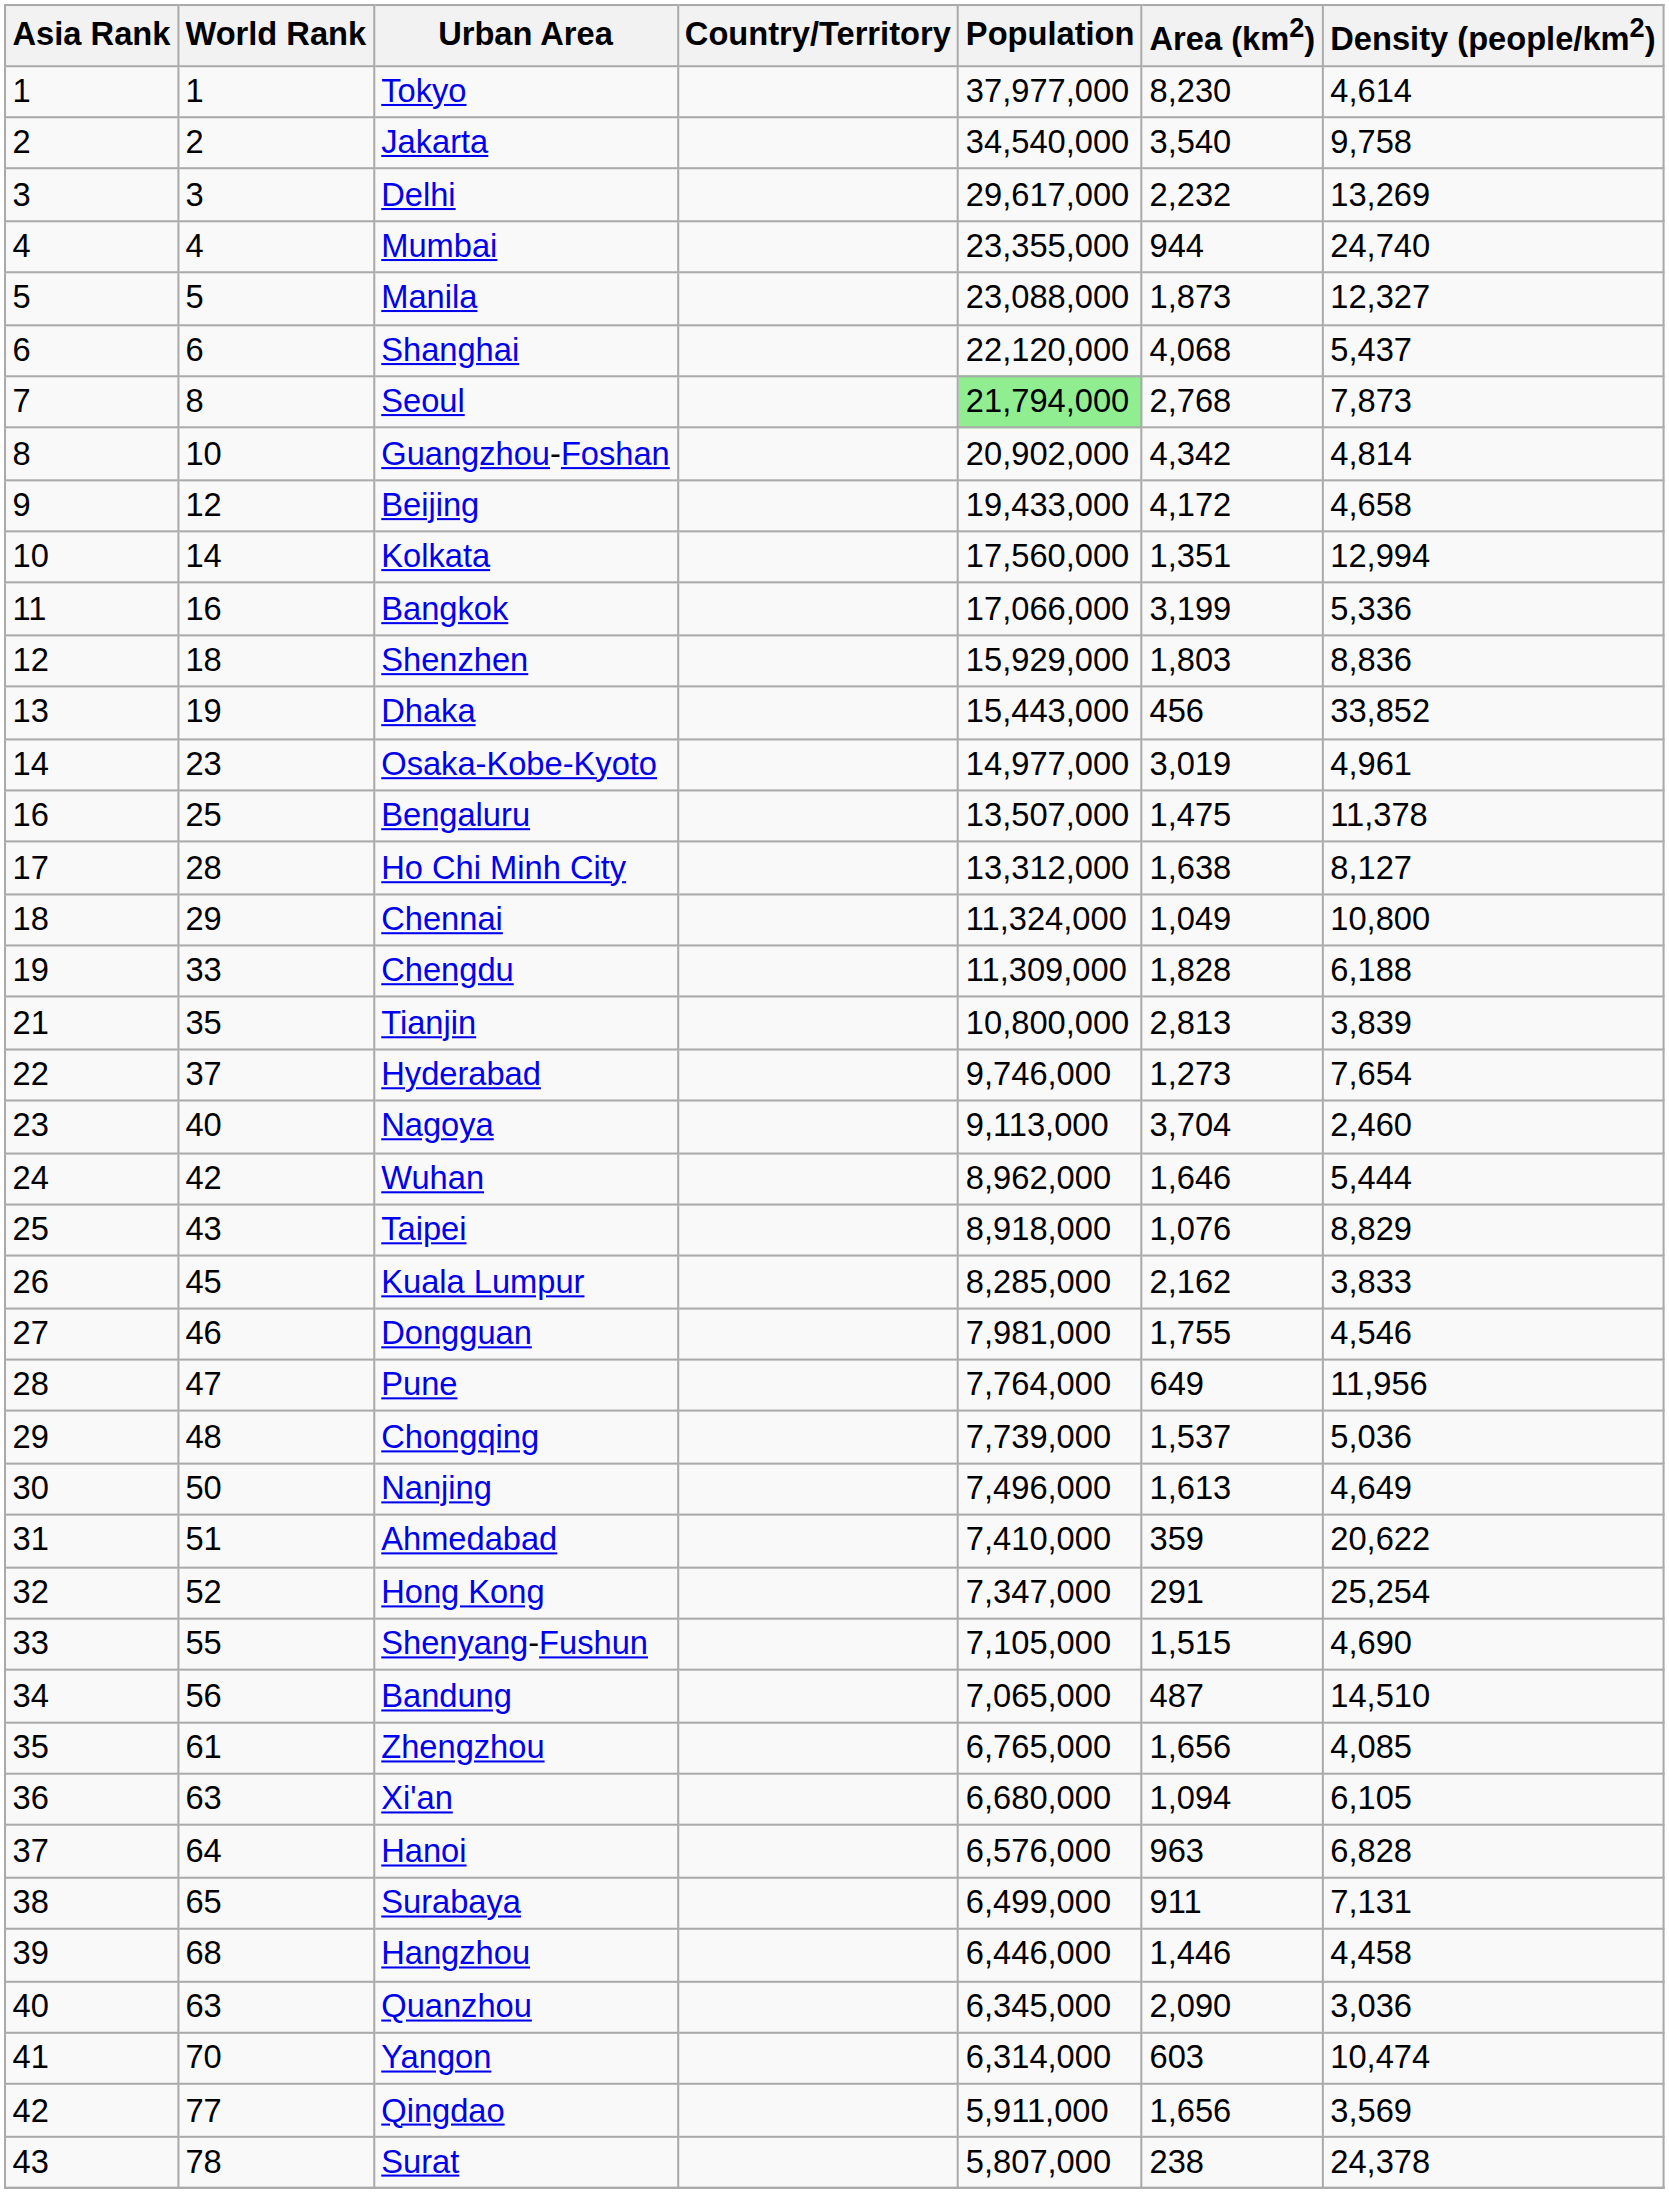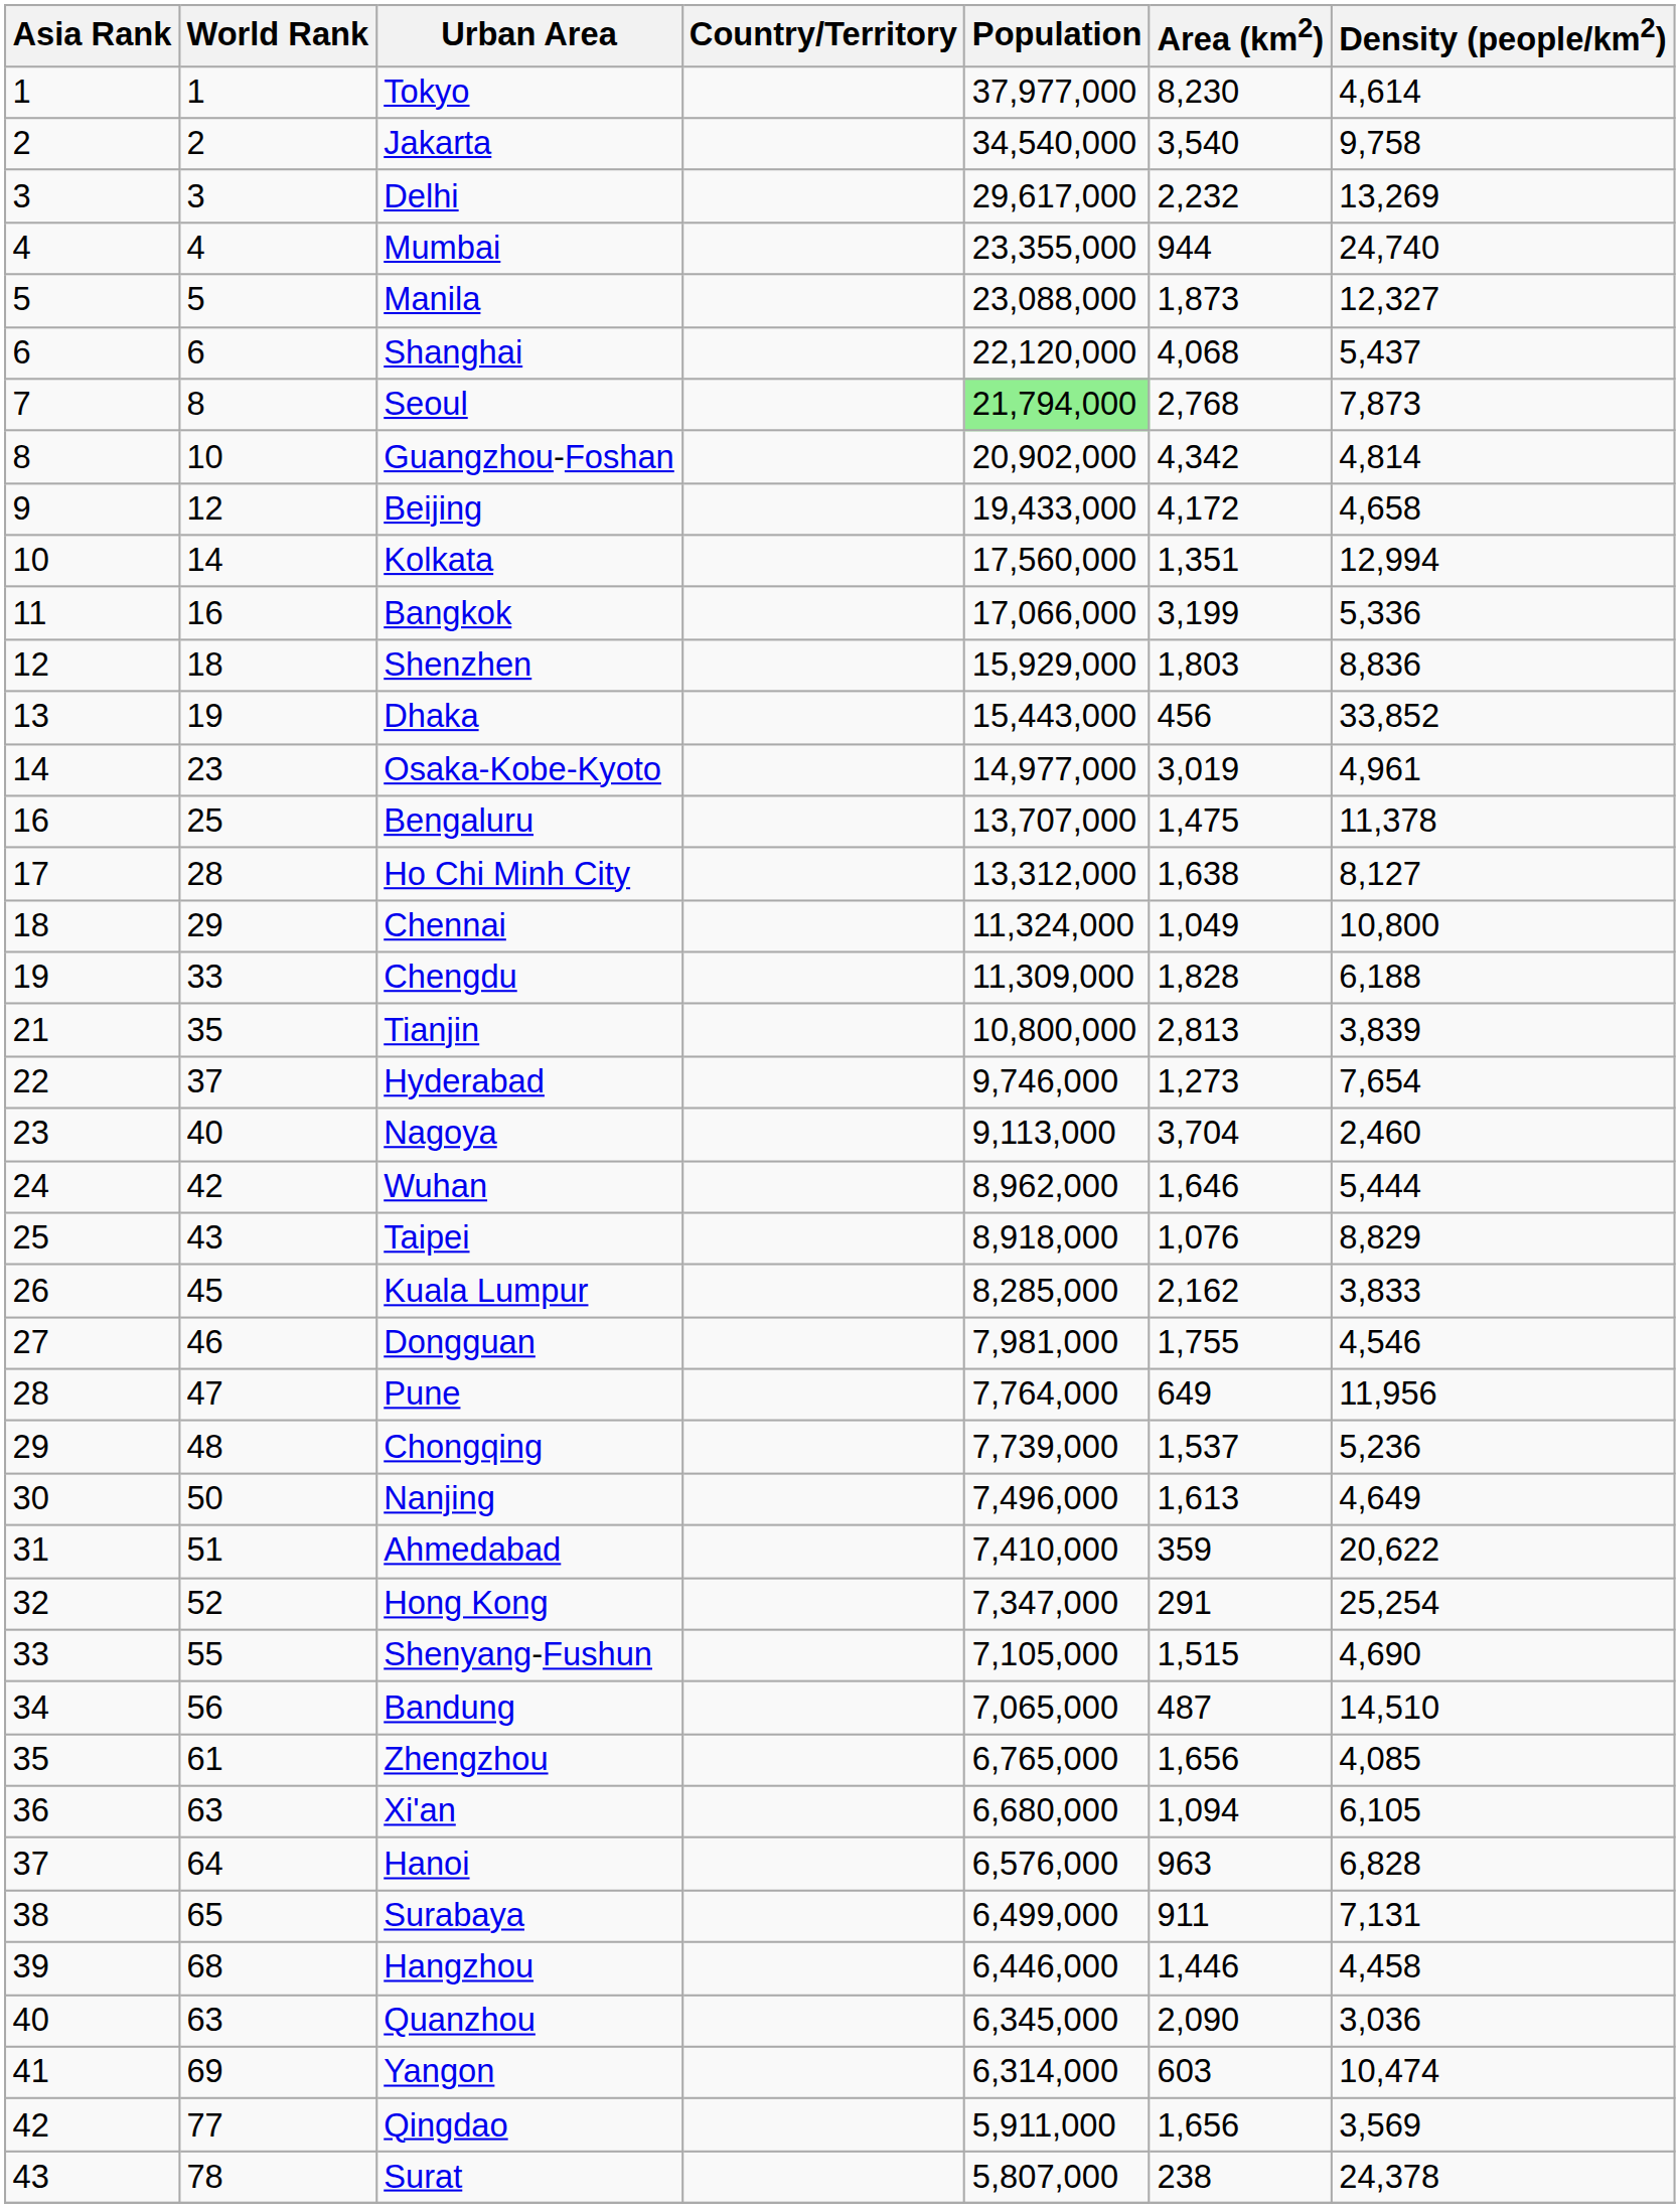Bengaluru | Population: 13,507,000 -> 13,707,000
Chongqing | Density (people/km2): 5,036 -> 5,236
Yangon | World Rank: 70 -> 69
